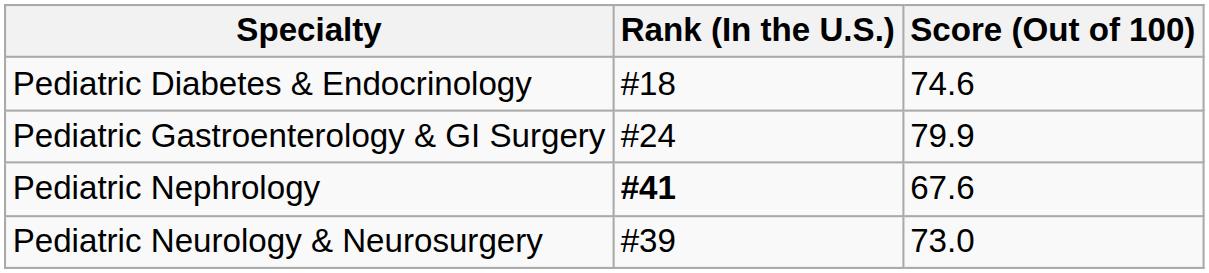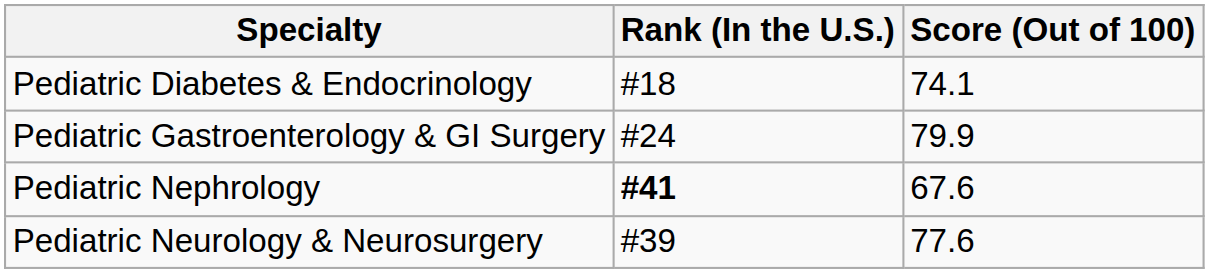Pediatric Diabetes & Endocrinology | Score (Out of 100): 74.6 -> 74.1
Pediatric Neurology & Neurosurgery | Score (Out of 100): 73.0 -> 77.6
